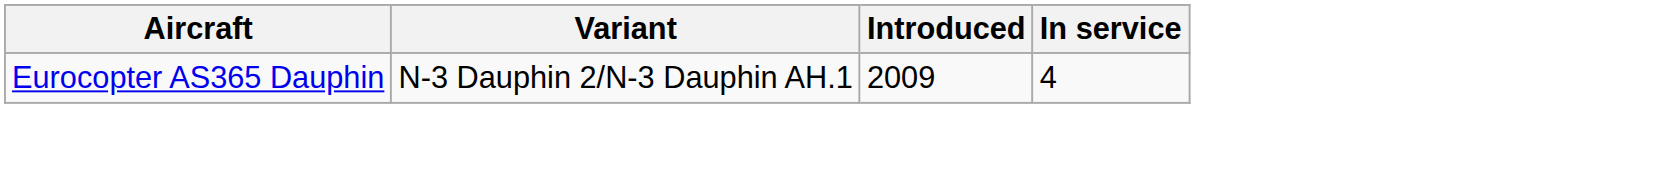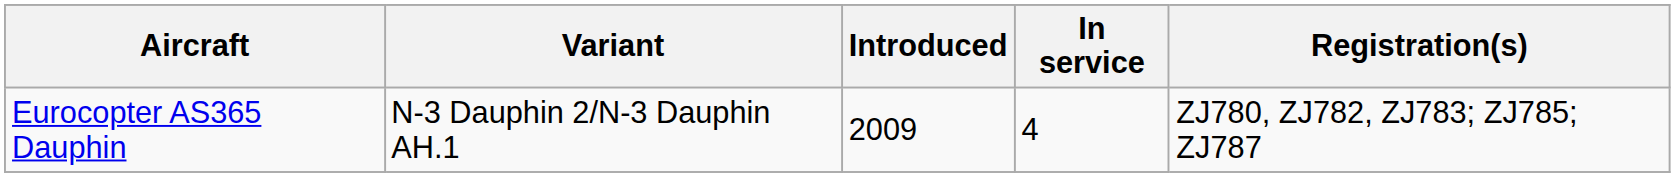+ column: Registration(s) | ZJ780, ZJ782, ZJ783; ZJ785; ZJ787
